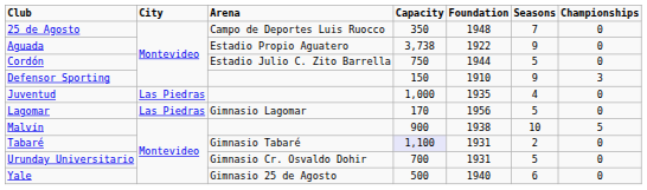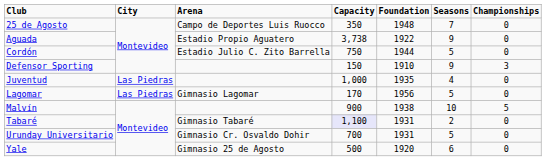Yale | Foundation: 1940 -> 1920
